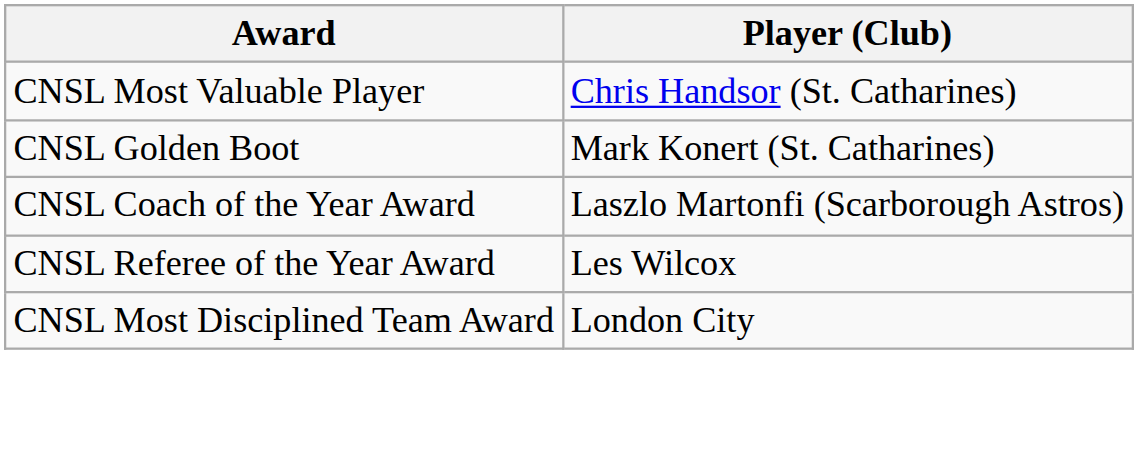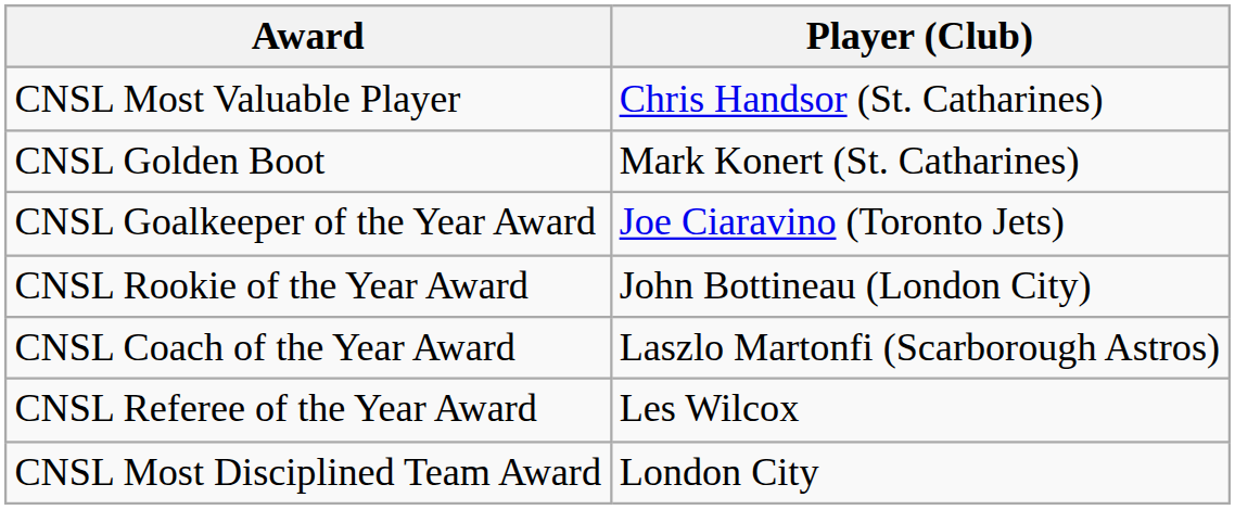+ row: CNSL Goalkeeper of the Year Award | Joe Ciaravino (Toronto Jets)
+ row: CNSL Rookie of the Year Award | John Bottineau (London City)
